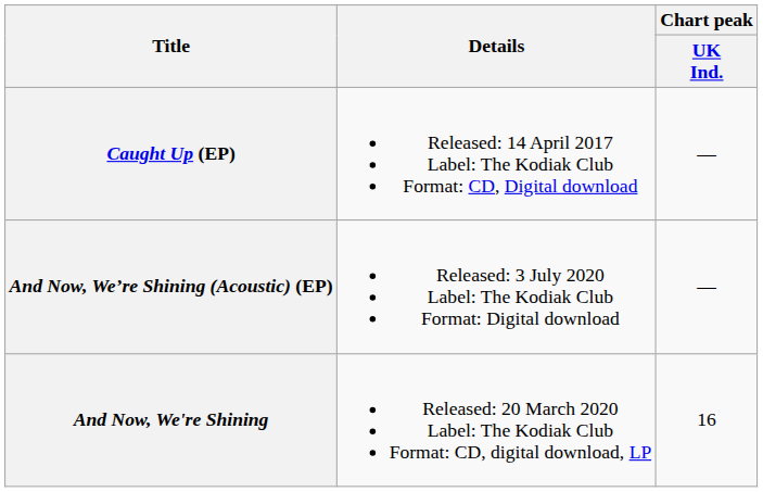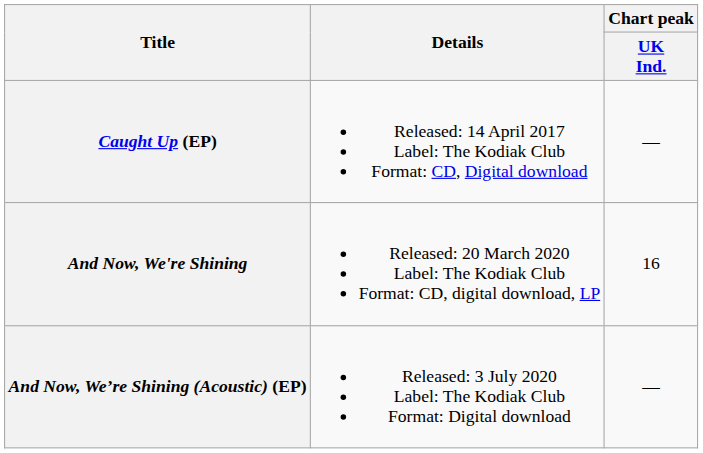rows swapped: And Now, We're Shining <-> And Now, We’re Shining (Acoustic) (EP)
